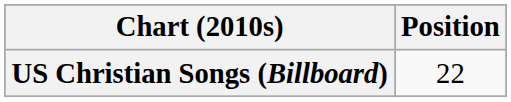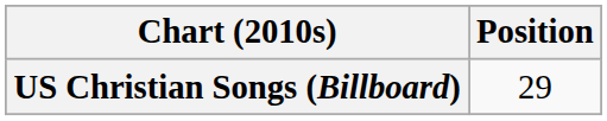US Christian Songs (Billboard) | Position: 22 -> 29
